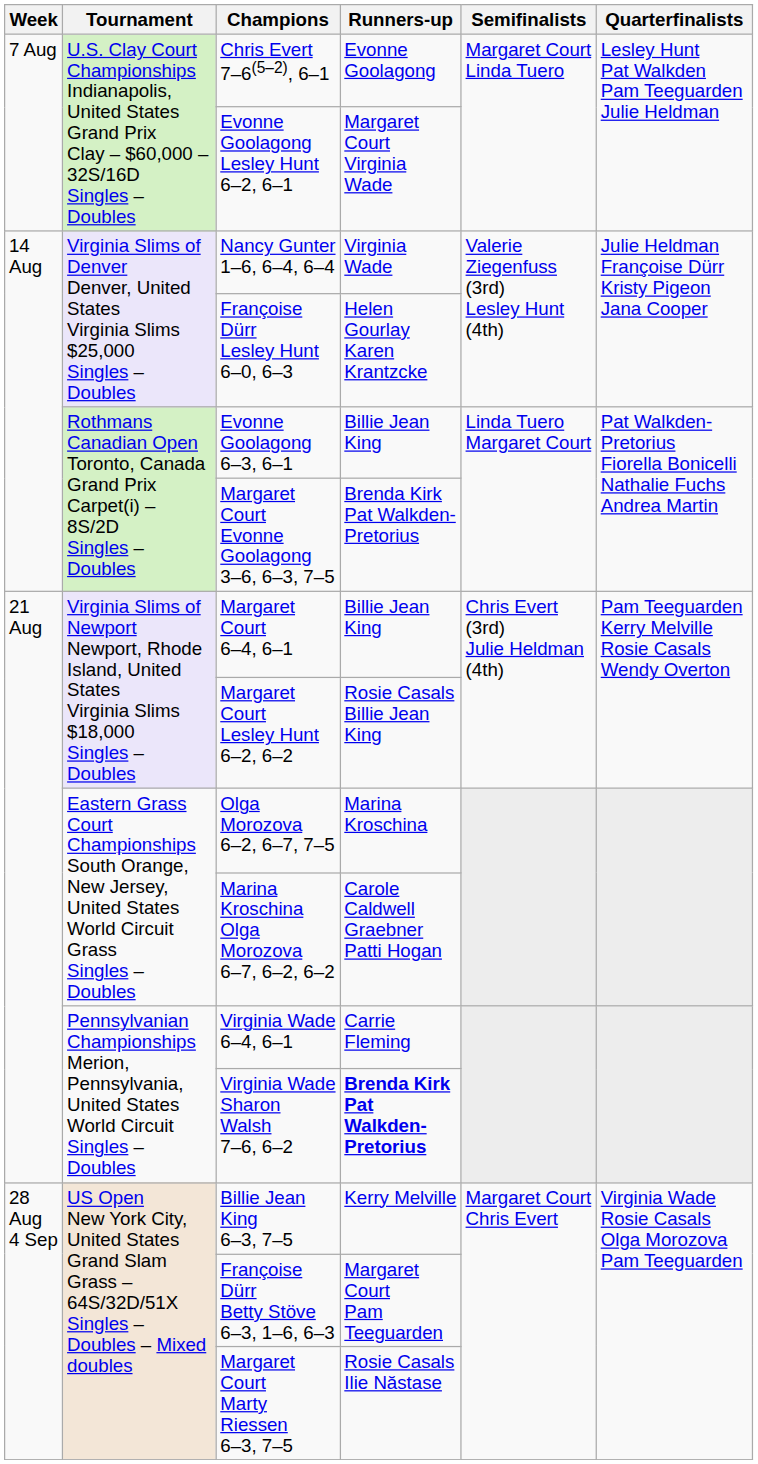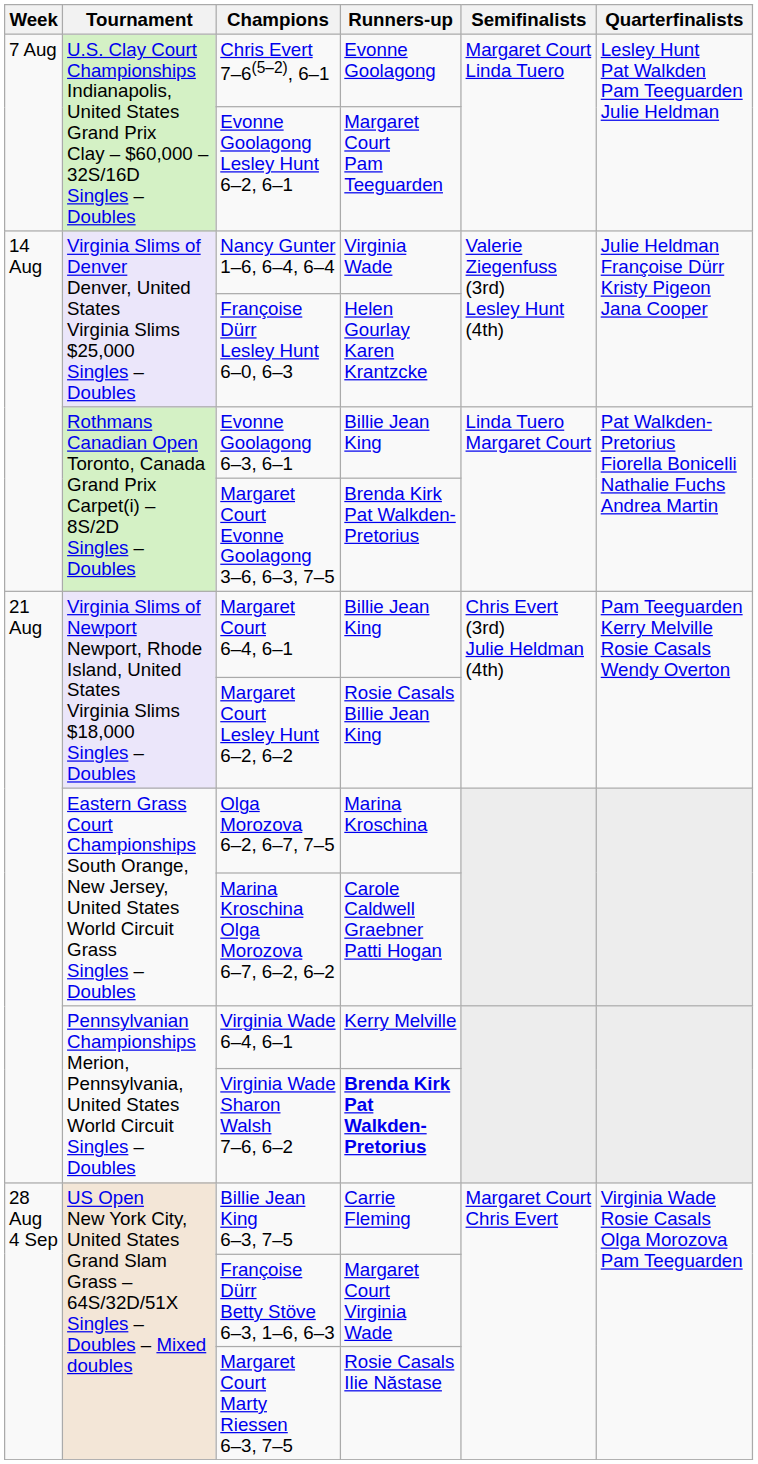Evonne Goolagong Lesley Hunt 6–2, 6–1 | Runners-up: Margaret Court Virginia Wade -> Margaret Court Pam Teeguarden
Virginia Wade 6–4, 6–1 | Runners-up: Carrie Fleming -> Kerry Melville
Billie Jean King 6–3, 7–5 | Runners-up: Kerry Melville -> Carrie Fleming
Françoise Dürr Betty Stöve 6–3, 1–6, 6–3 | Runners-up: Margaret Court Pam Teeguarden -> Margaret Court Virginia Wade
